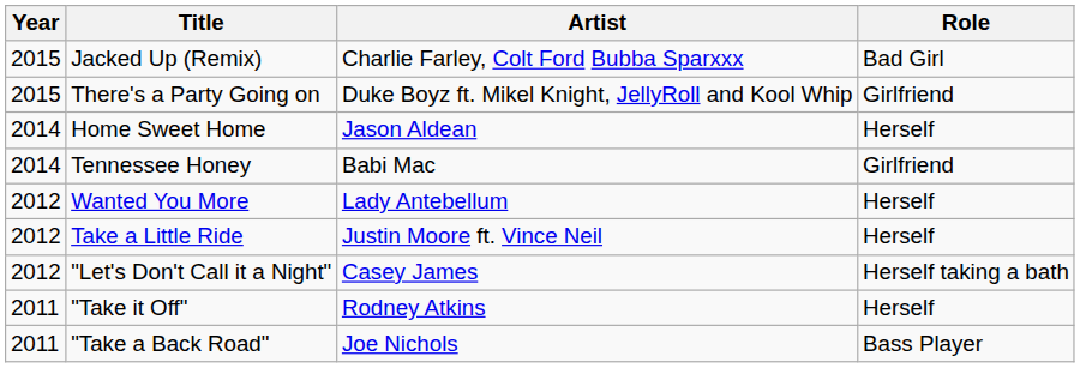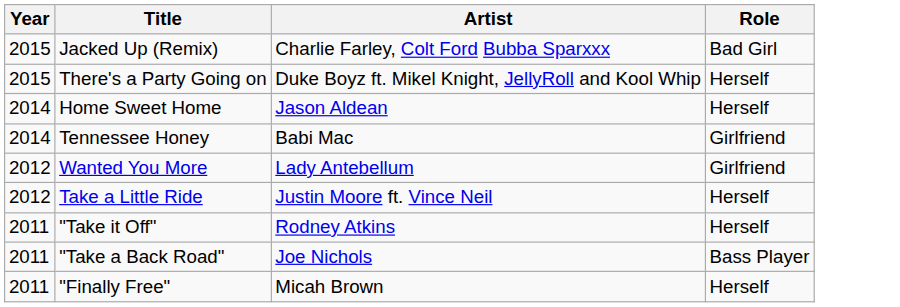There's a Party Going on | Role: Girlfriend -> Herself
Wanted You More | Role: Herself -> Girlfriend
- row: 2012 | "Let's Don't Call it a Night" | Casey James | Herself taking a bath
+ row: 2011 | "Finally Free" | Micah Brown | Herself
